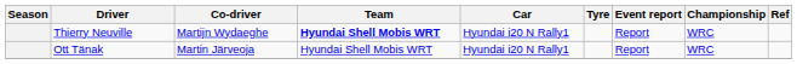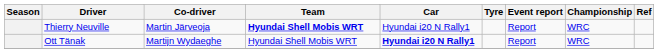Thierry Neuville | Co-driver: Martijn Wydaeghe -> Martin Järveoja
Ott Tänak | Co-driver: Martin Järveoja -> Martijn Wydaeghe
Ott Tänak | Car: normal -> bold
